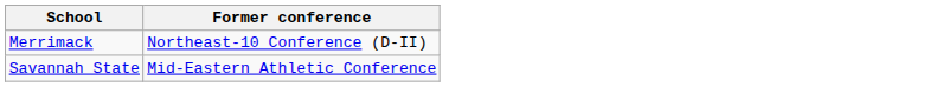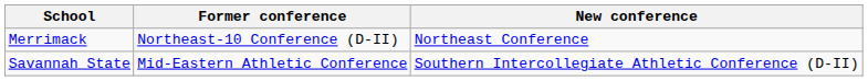+ column: New conference | Northeast Conference | Southern Intercollegiate Athletic Conference (D-II)
